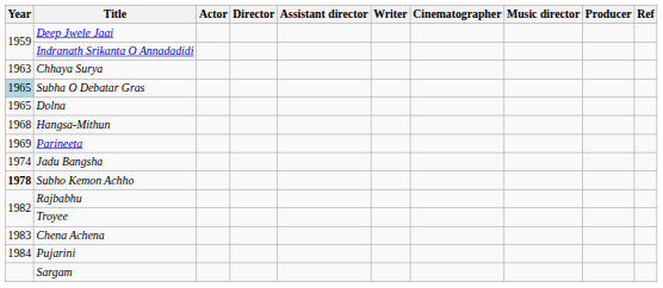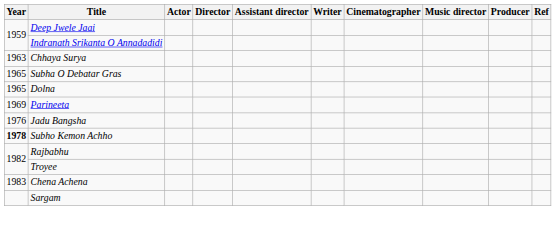Subha O Debatar Gras | Year: lightblue background -> no background
- row: 1968 | Hangsa-Mithun
Jadu Bangsha | Year: 1974 -> 1976
- row: 1984 | Pujarini
